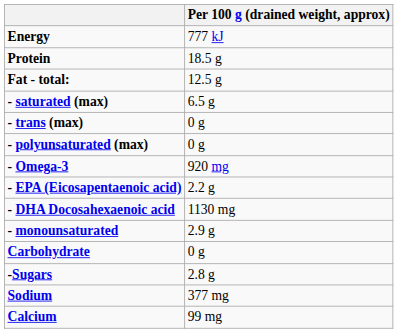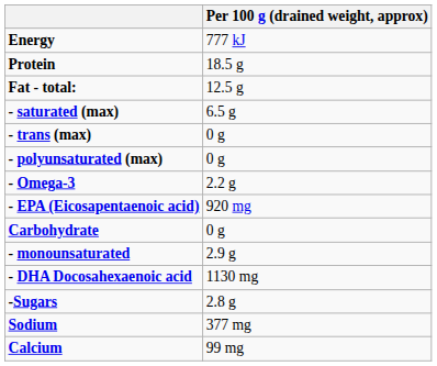- Omega-3 | Per 100 g (drained weight, approx): 920 mg -> 2.2 g
- EPA (Eicosapentaenoic acid) | Per 100 g (drained weight, approx): 2.2 g -> 920 mg
rows swapped: - DHA Docosahexaenoic acid <-> Carbohydrate
